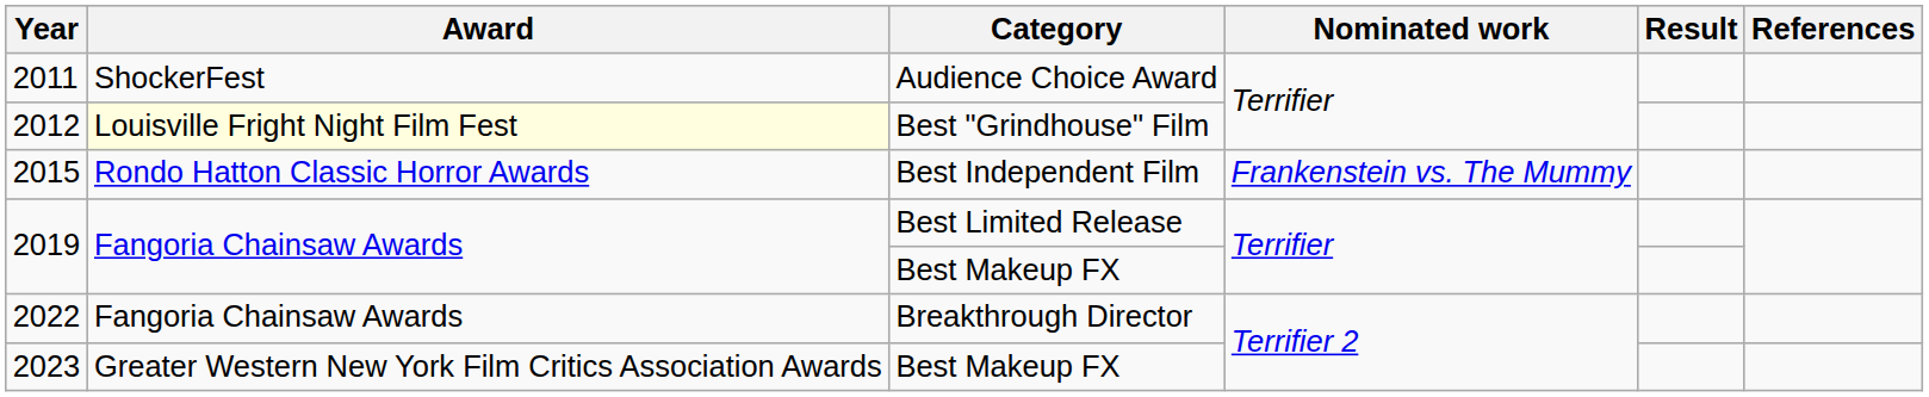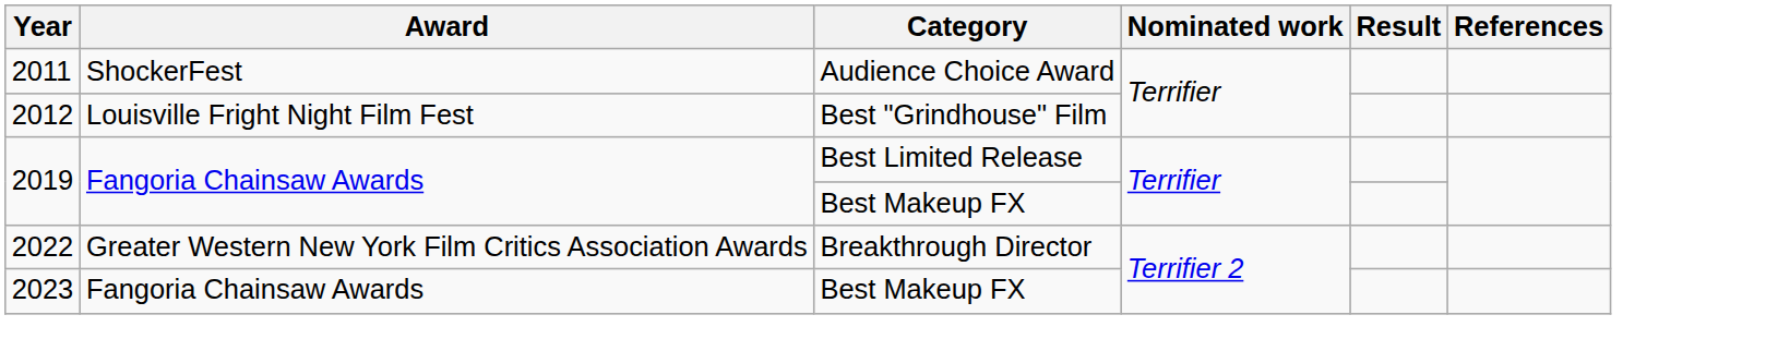2012 | Award: lightyellow background -> no background
- row: 2015 | Rondo Hatton Classic Horror Awards | Best Independent Film | Frankenstein vs. The Mummy
2022 | Award: Fangoria Chainsaw Awards -> Greater Western New York Film Critics Association Awards
2023 | Award: Greater Western New York Film Critics Association Awards -> Fangoria Chainsaw Awards
